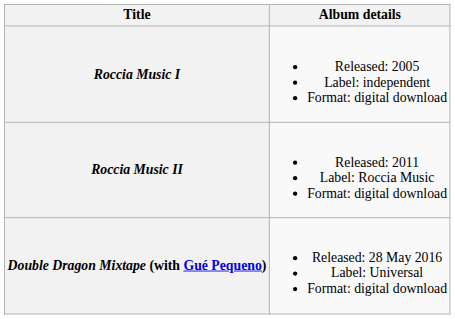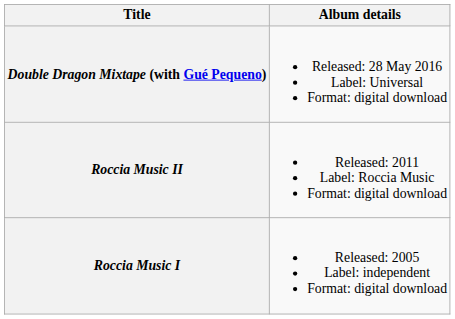rows swapped: Roccia Music I <-> Double Dragon Mixtape (with Gué Pequeno)
